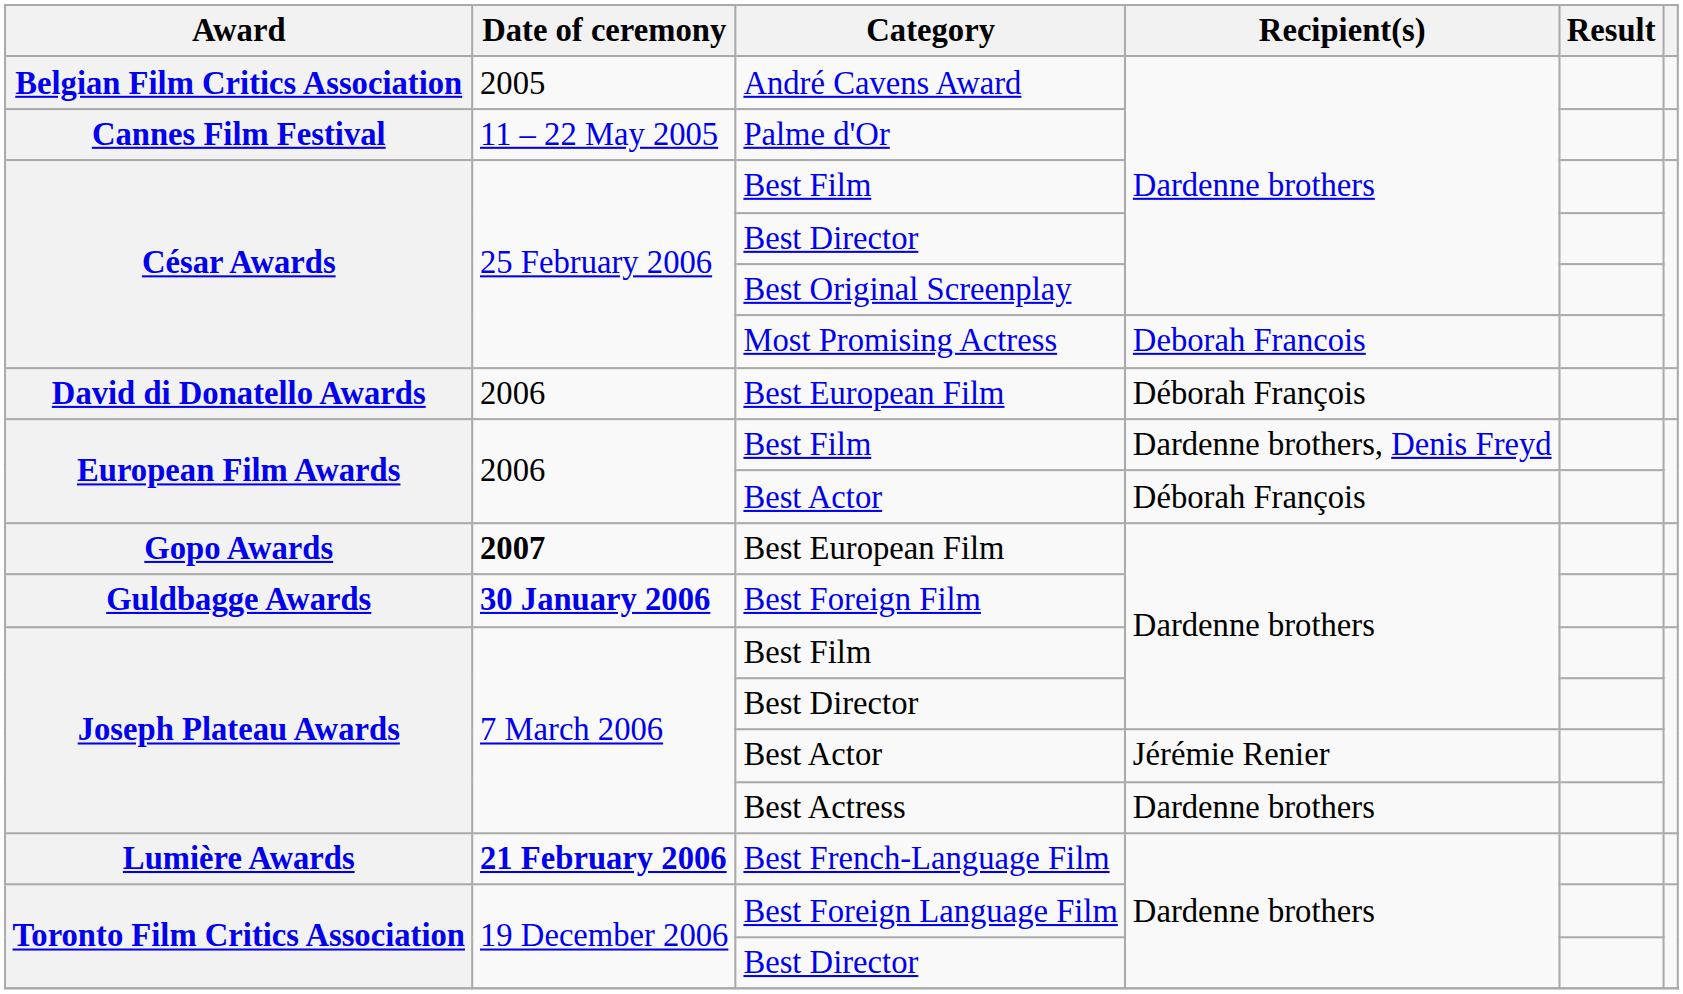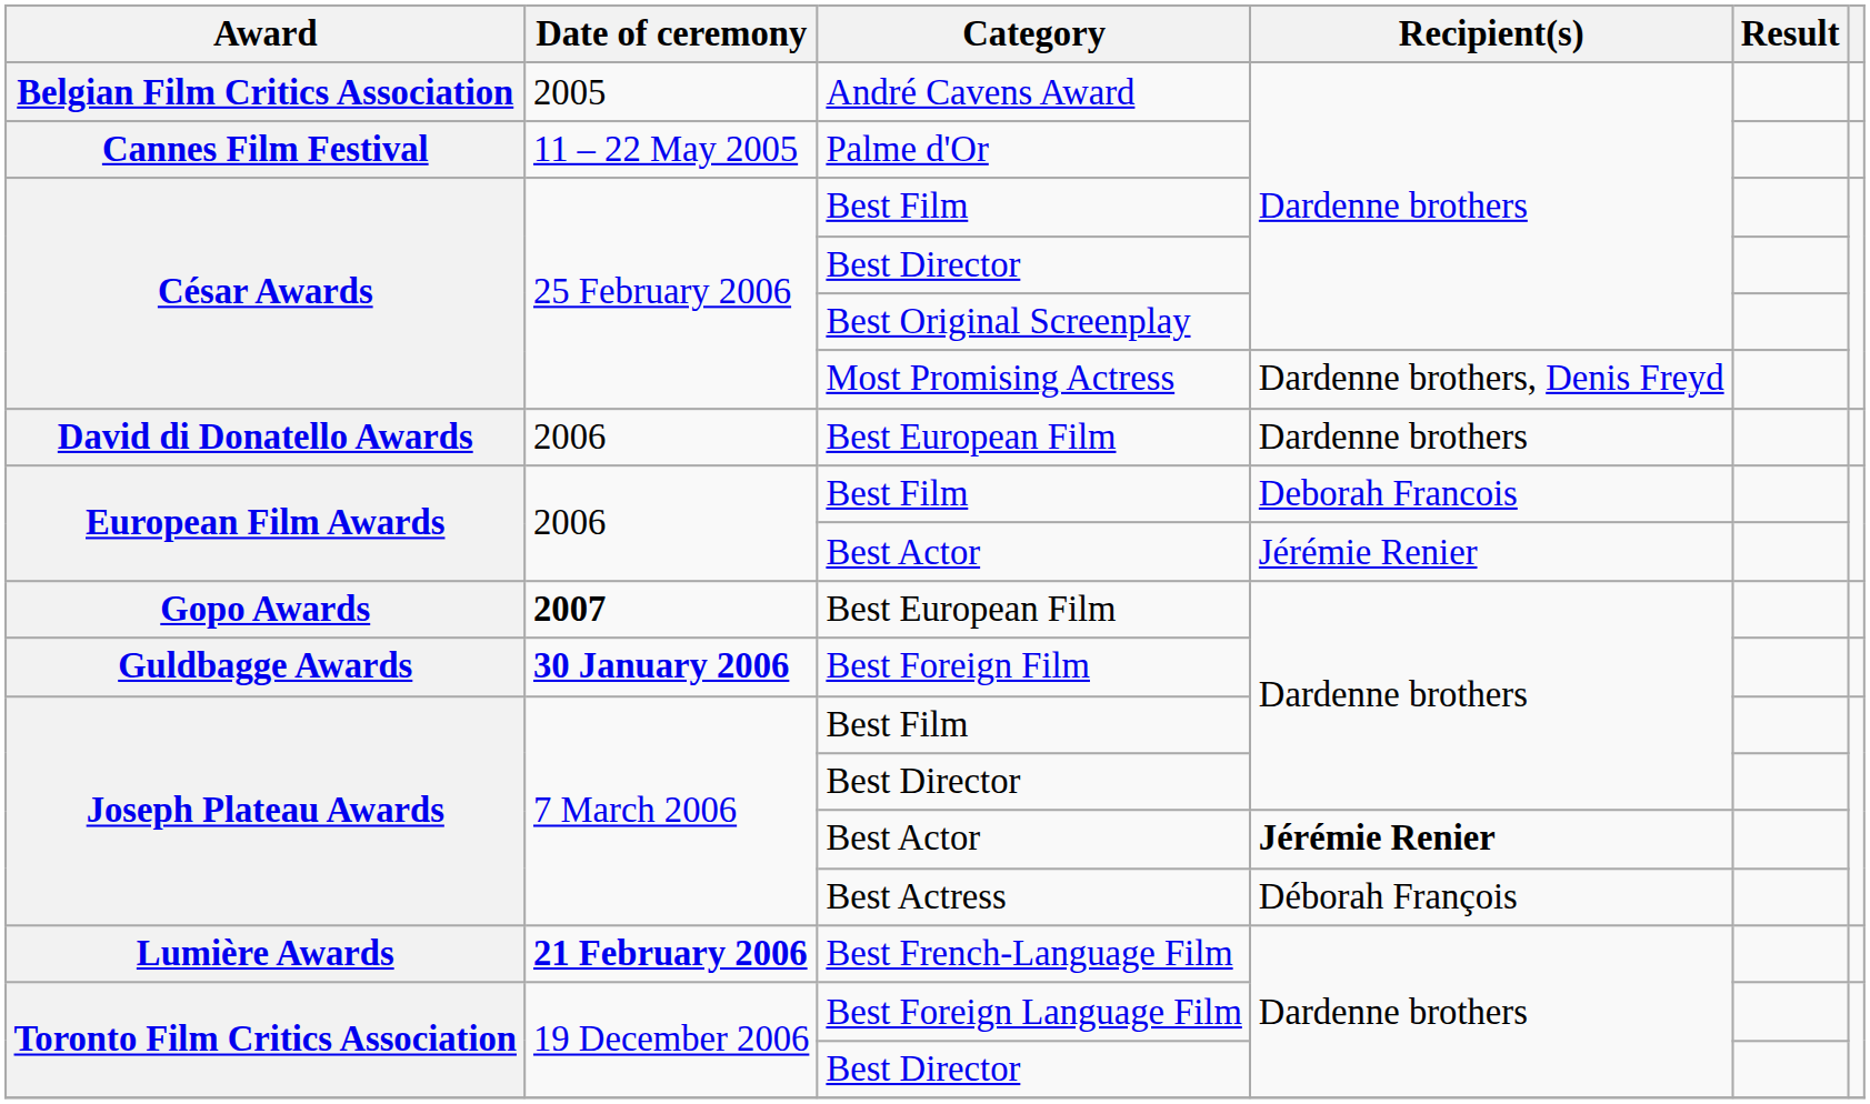Most Promising Actress | Recipient(s): Deborah Francois -> Dardenne brothers, Denis Freyd
David di Donatello Awards / Best European Film | Recipient(s): Déborah François -> Dardenne brothers
European Film Awards / Best Film | Recipient(s): Dardenne brothers, Denis Freyd -> Deborah Francois
European Film Awards / Best Actor | Recipient(s): Déborah François -> Jérémie Renier
Joseph Plateau Awards / Best Actor | Recipient(s): normal -> bold
Best Actress | Recipient(s): Dardenne brothers -> Déborah François
